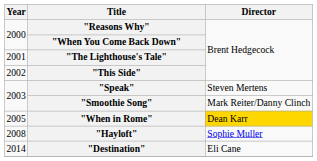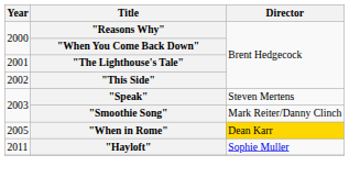"Hayloft" | Year: 2008 -> 2011
- row: 2014 | "Destination" | Eli Cane
